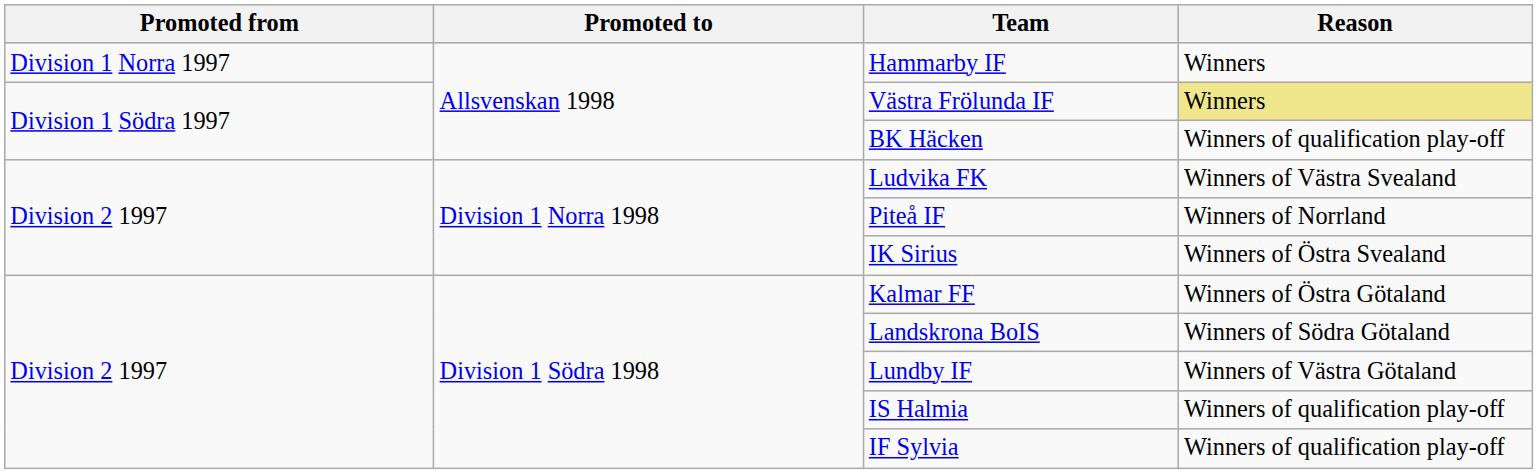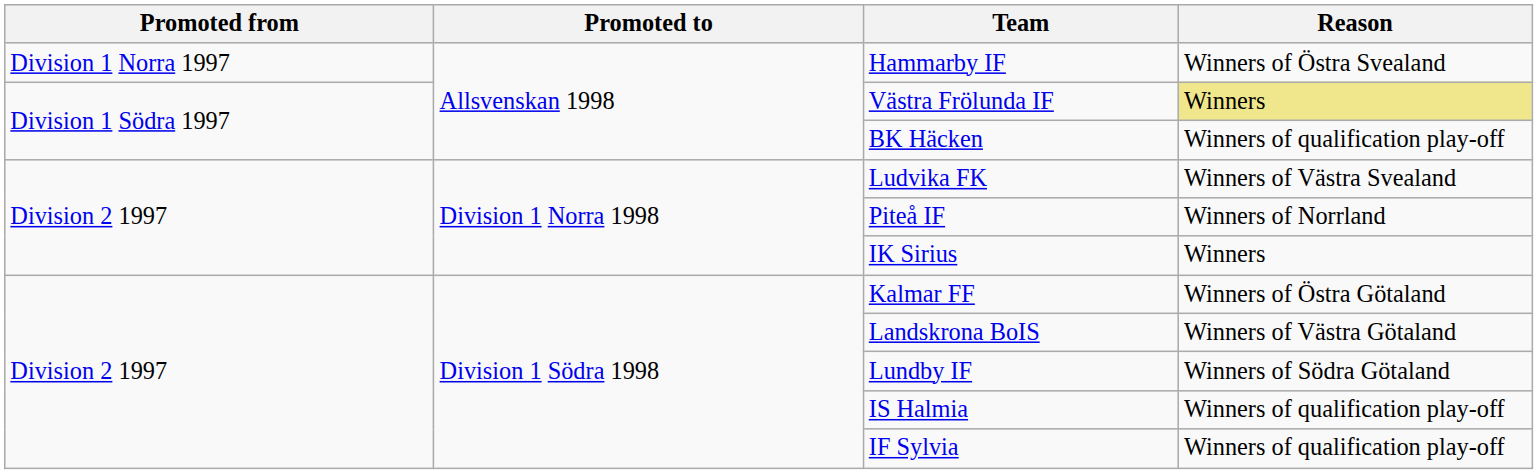Hammarby IF | Reason: Winners -> Winners of Östra Svealand
IK Sirius | Reason: Winners of Östra Svealand -> Winners
Landskrona BoIS | Reason: Winners of Södra Götaland -> Winners of Västra Götaland
Lundby IF | Reason: Winners of Västra Götaland -> Winners of Södra Götaland
